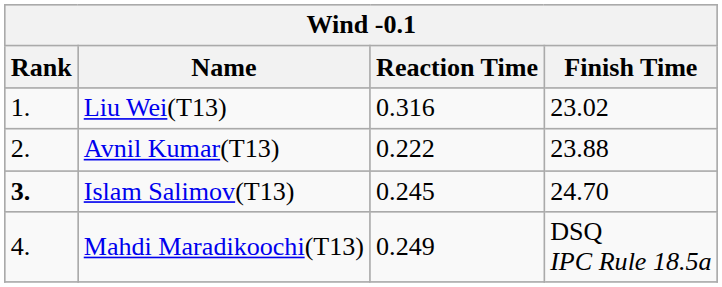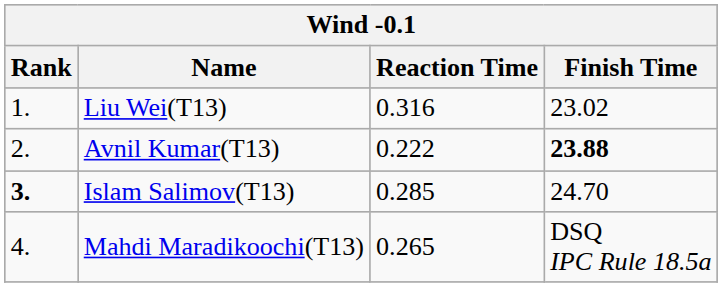Avnil Kumar(T13) | Finish Time: normal -> bold
Islam Salimov(T13) | Reaction Time: 0.245 -> 0.285
Mahdi Maradikoochi(T13) | Reaction Time: 0.249 -> 0.265
